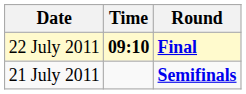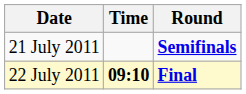rows swapped: 21 July 2011 <-> 22 July 2011
